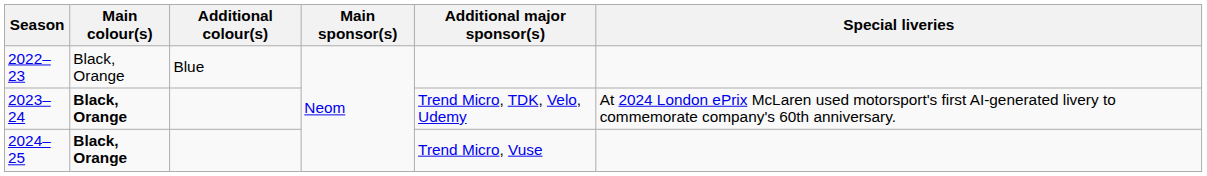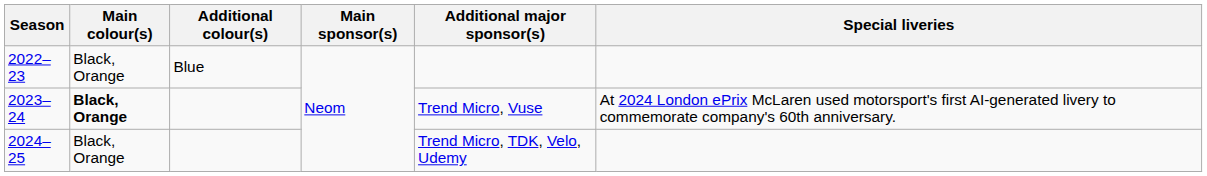2023–24 | Additional major sponsor(s): Trend Micro, TDK, Velo, Udemy -> Trend Micro, Vuse
2024–25 | Main colour(s): bold -> normal
2024–25 | Additional major sponsor(s): Trend Micro, Vuse -> Trend Micro, TDK, Velo, Udemy
